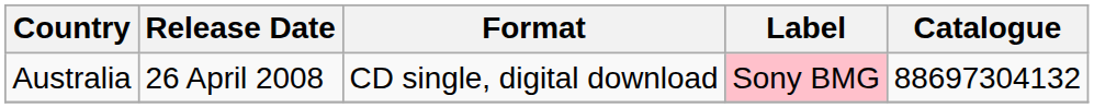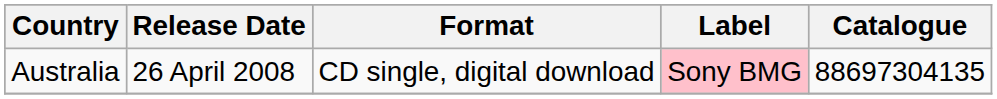Australia | Catalogue: 88697304132 -> 88697304135
